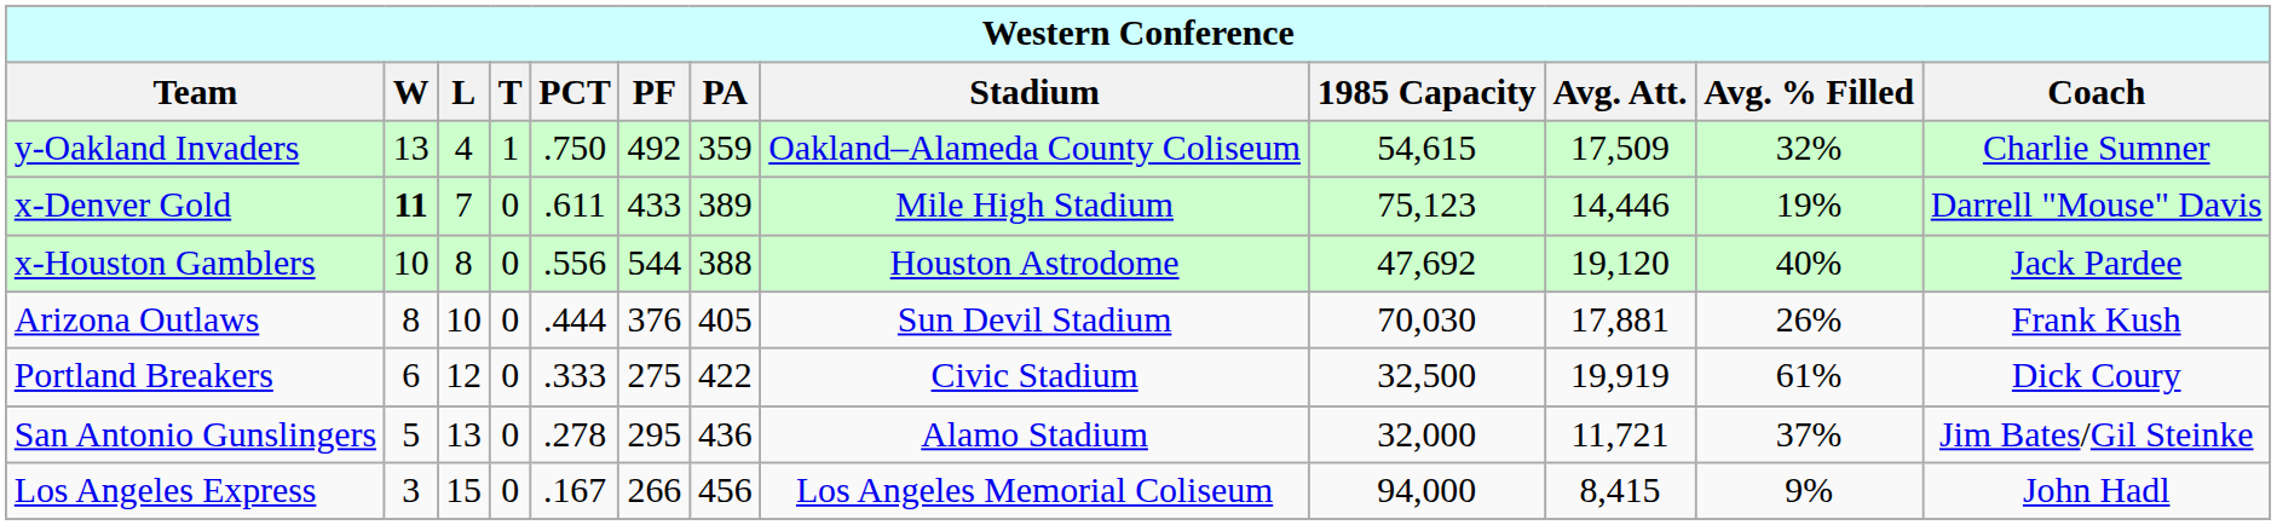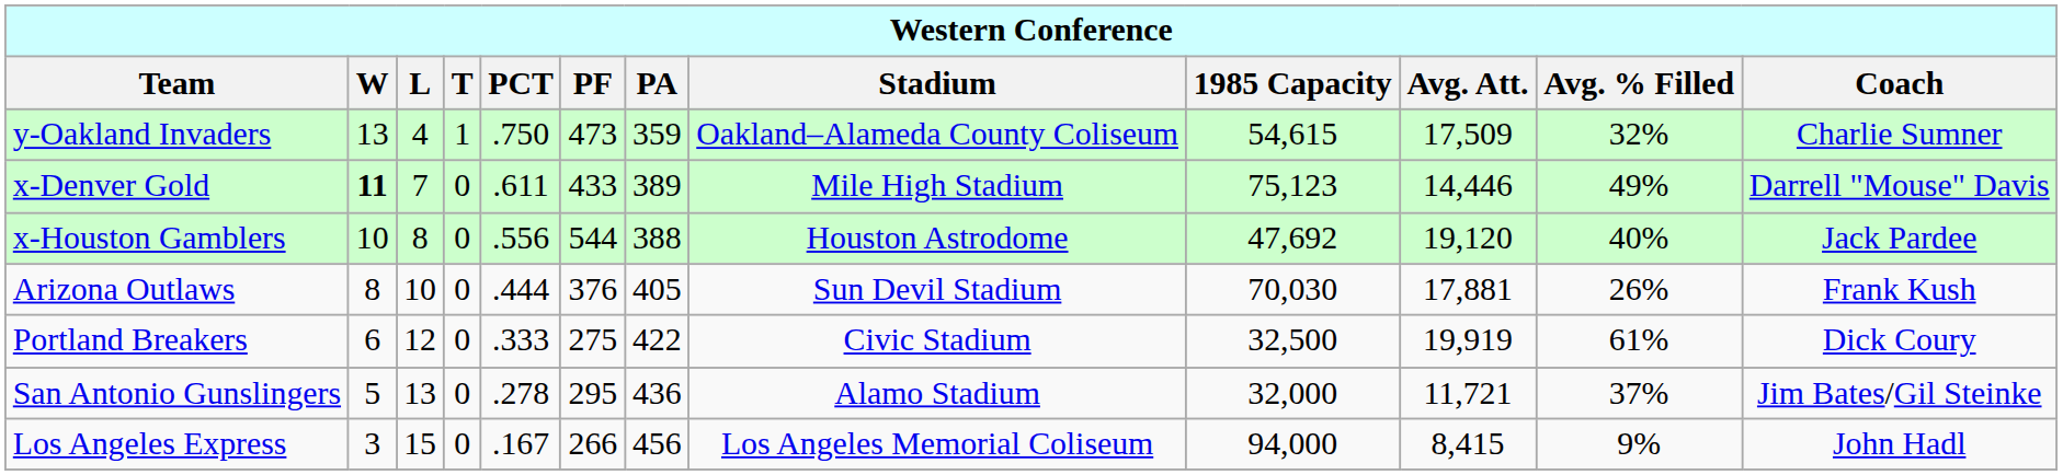y-Oakland Invaders | PF: 492 -> 473
x-Denver Gold | Avg. % Filled: 19% -> 49%
